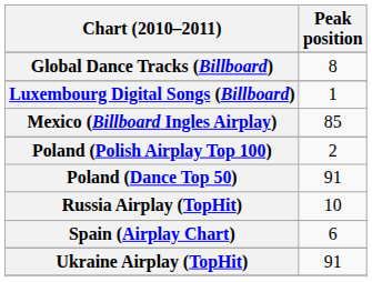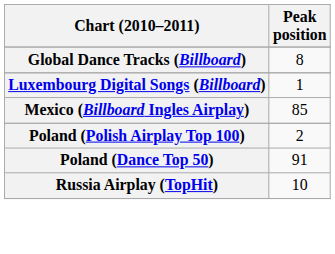- row: Spain (Airplay Chart) | 6
- row: Ukraine Airplay (TopHit) | 91
